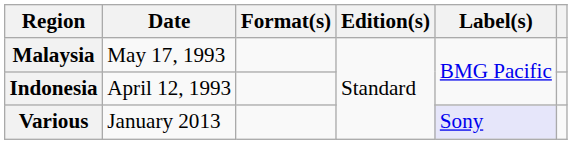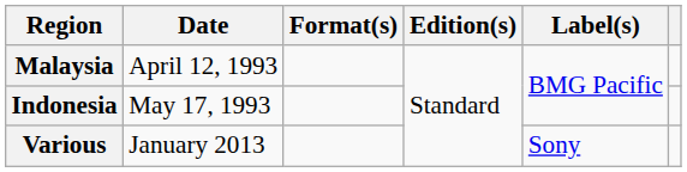Malaysia | Date: May 17, 1993 -> April 12, 1993
Indonesia | Date: April 12, 1993 -> May 17, 1993
Various | Label(s): lavender background -> no background
